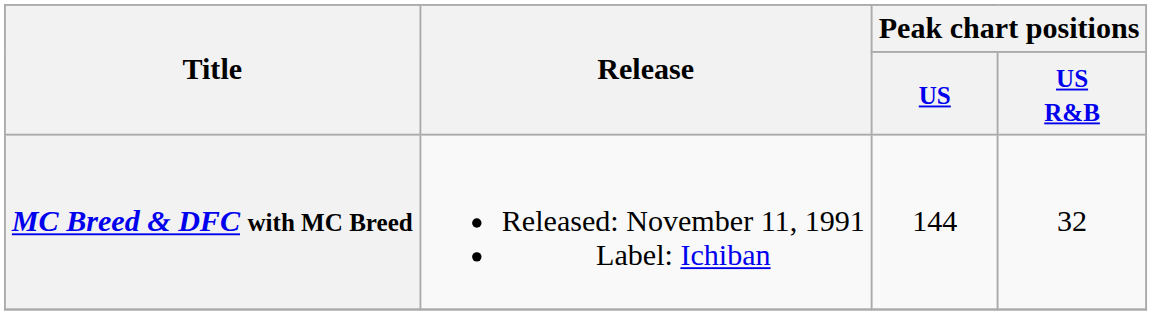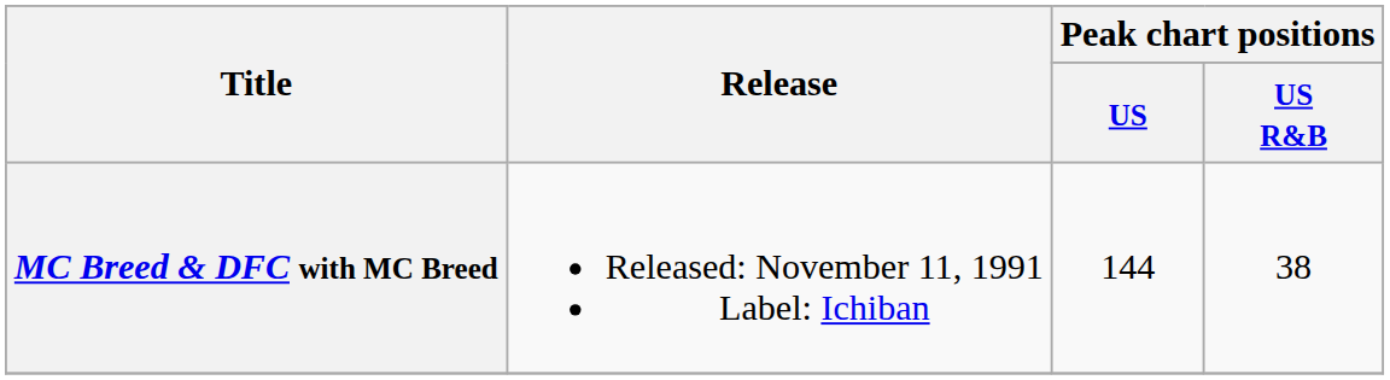MC Breed & DFC with MC Breed | Peak chart positions / US R&B: 32 -> 38
